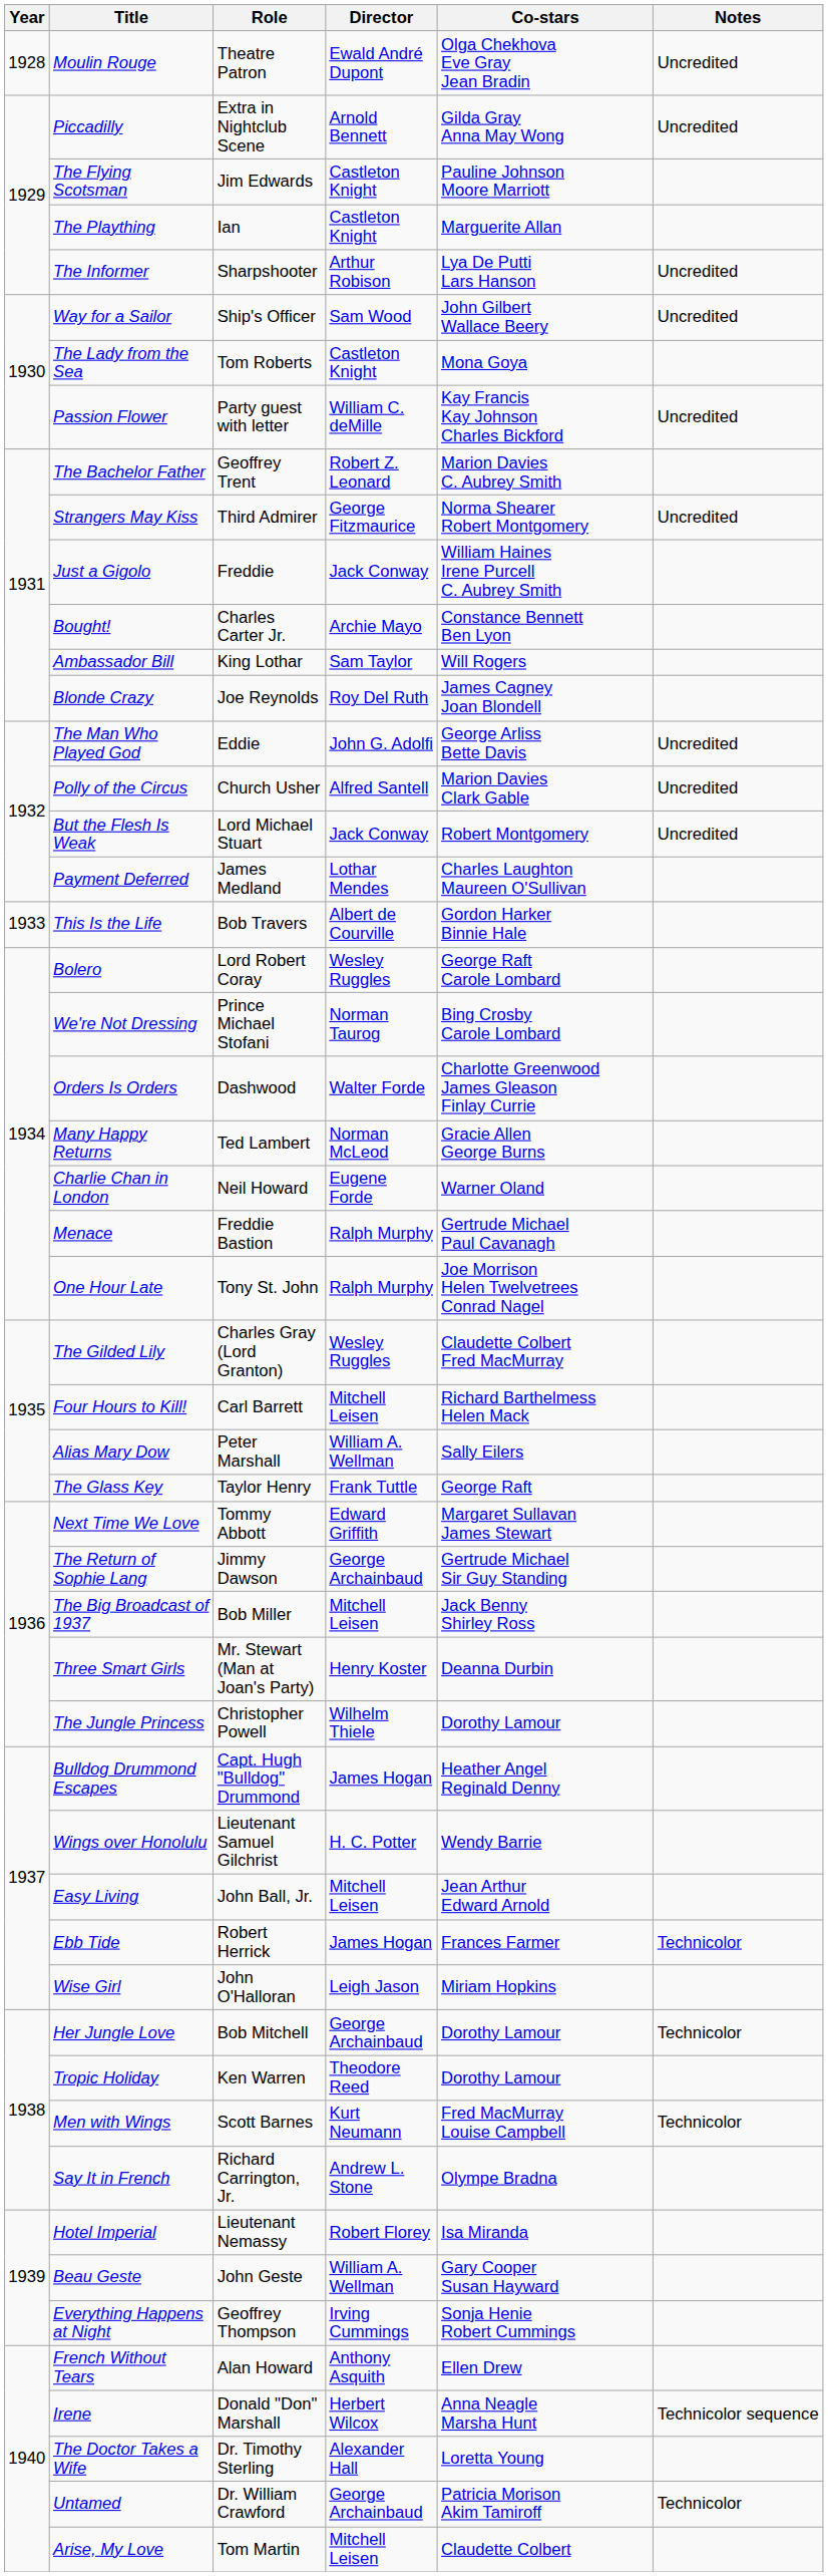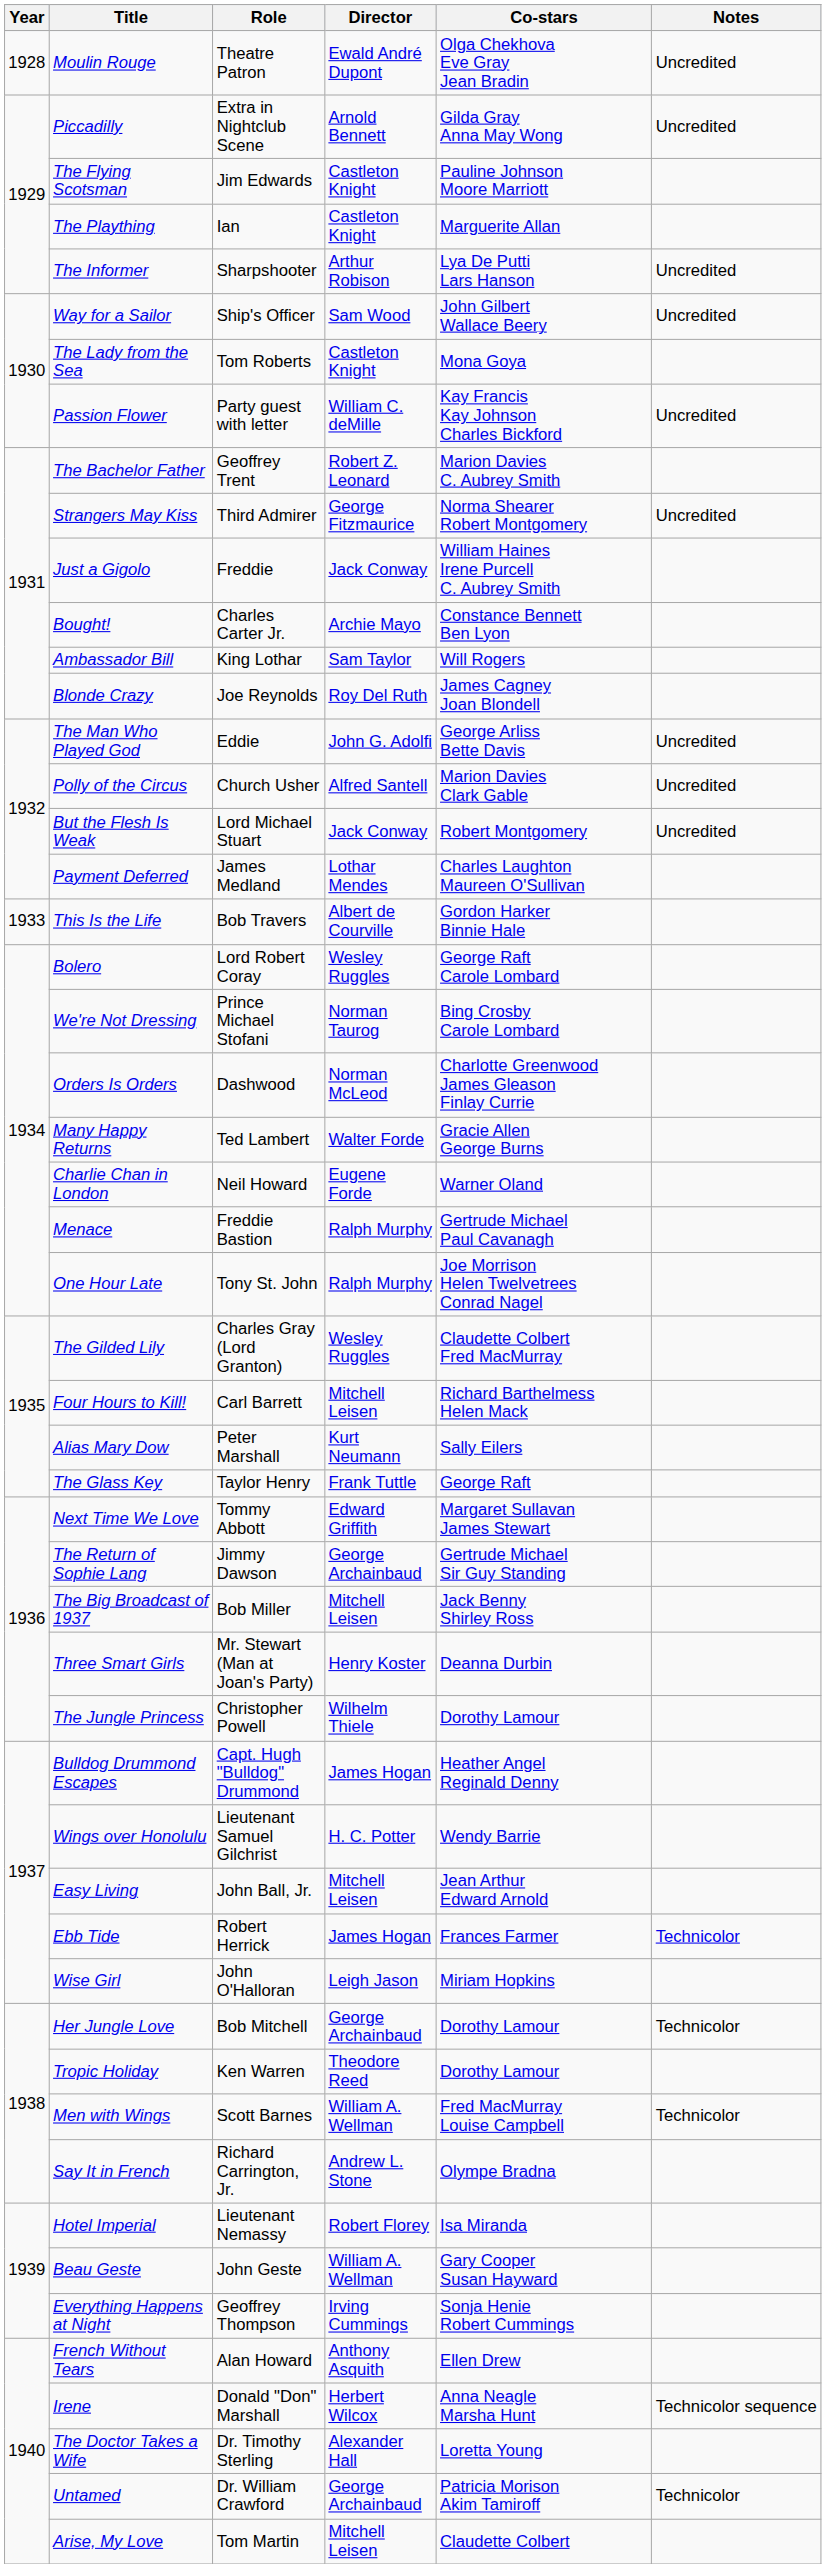Orders Is Orders | Director: Walter Forde -> Norman McLeod
Many Happy Returns | Director: Norman McLeod -> Walter Forde
Alias Mary Dow | Director: William A. Wellman -> Kurt Neumann
Men with Wings | Director: Kurt Neumann -> William A. Wellman
